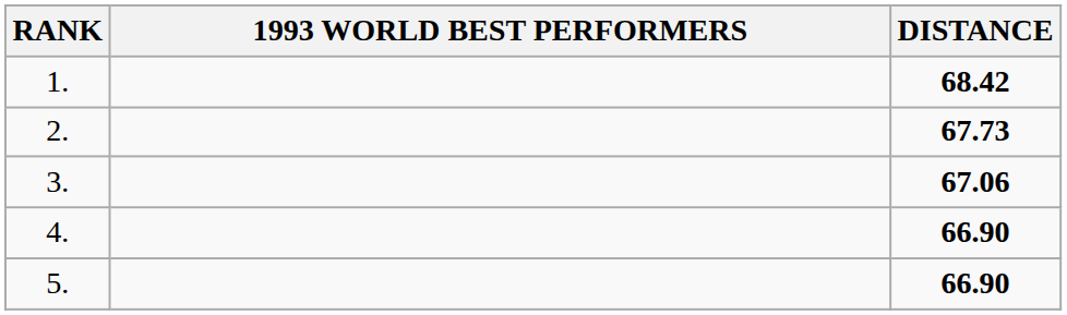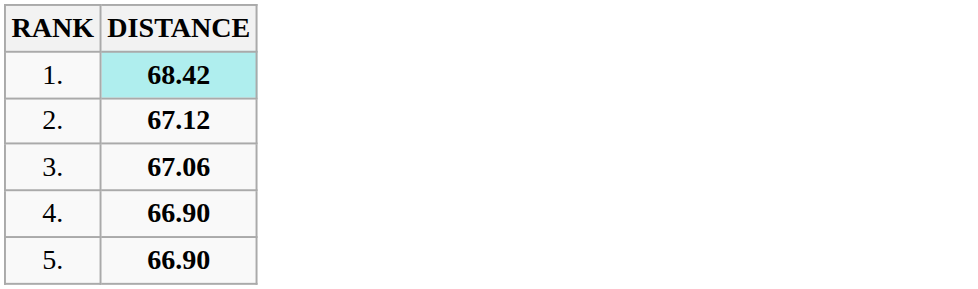- column: 1993 WORLD BEST PERFORMERS
1. | DISTANCE: no background -> paleturquoise background
2. | DISTANCE: 67.73 -> 67.12
